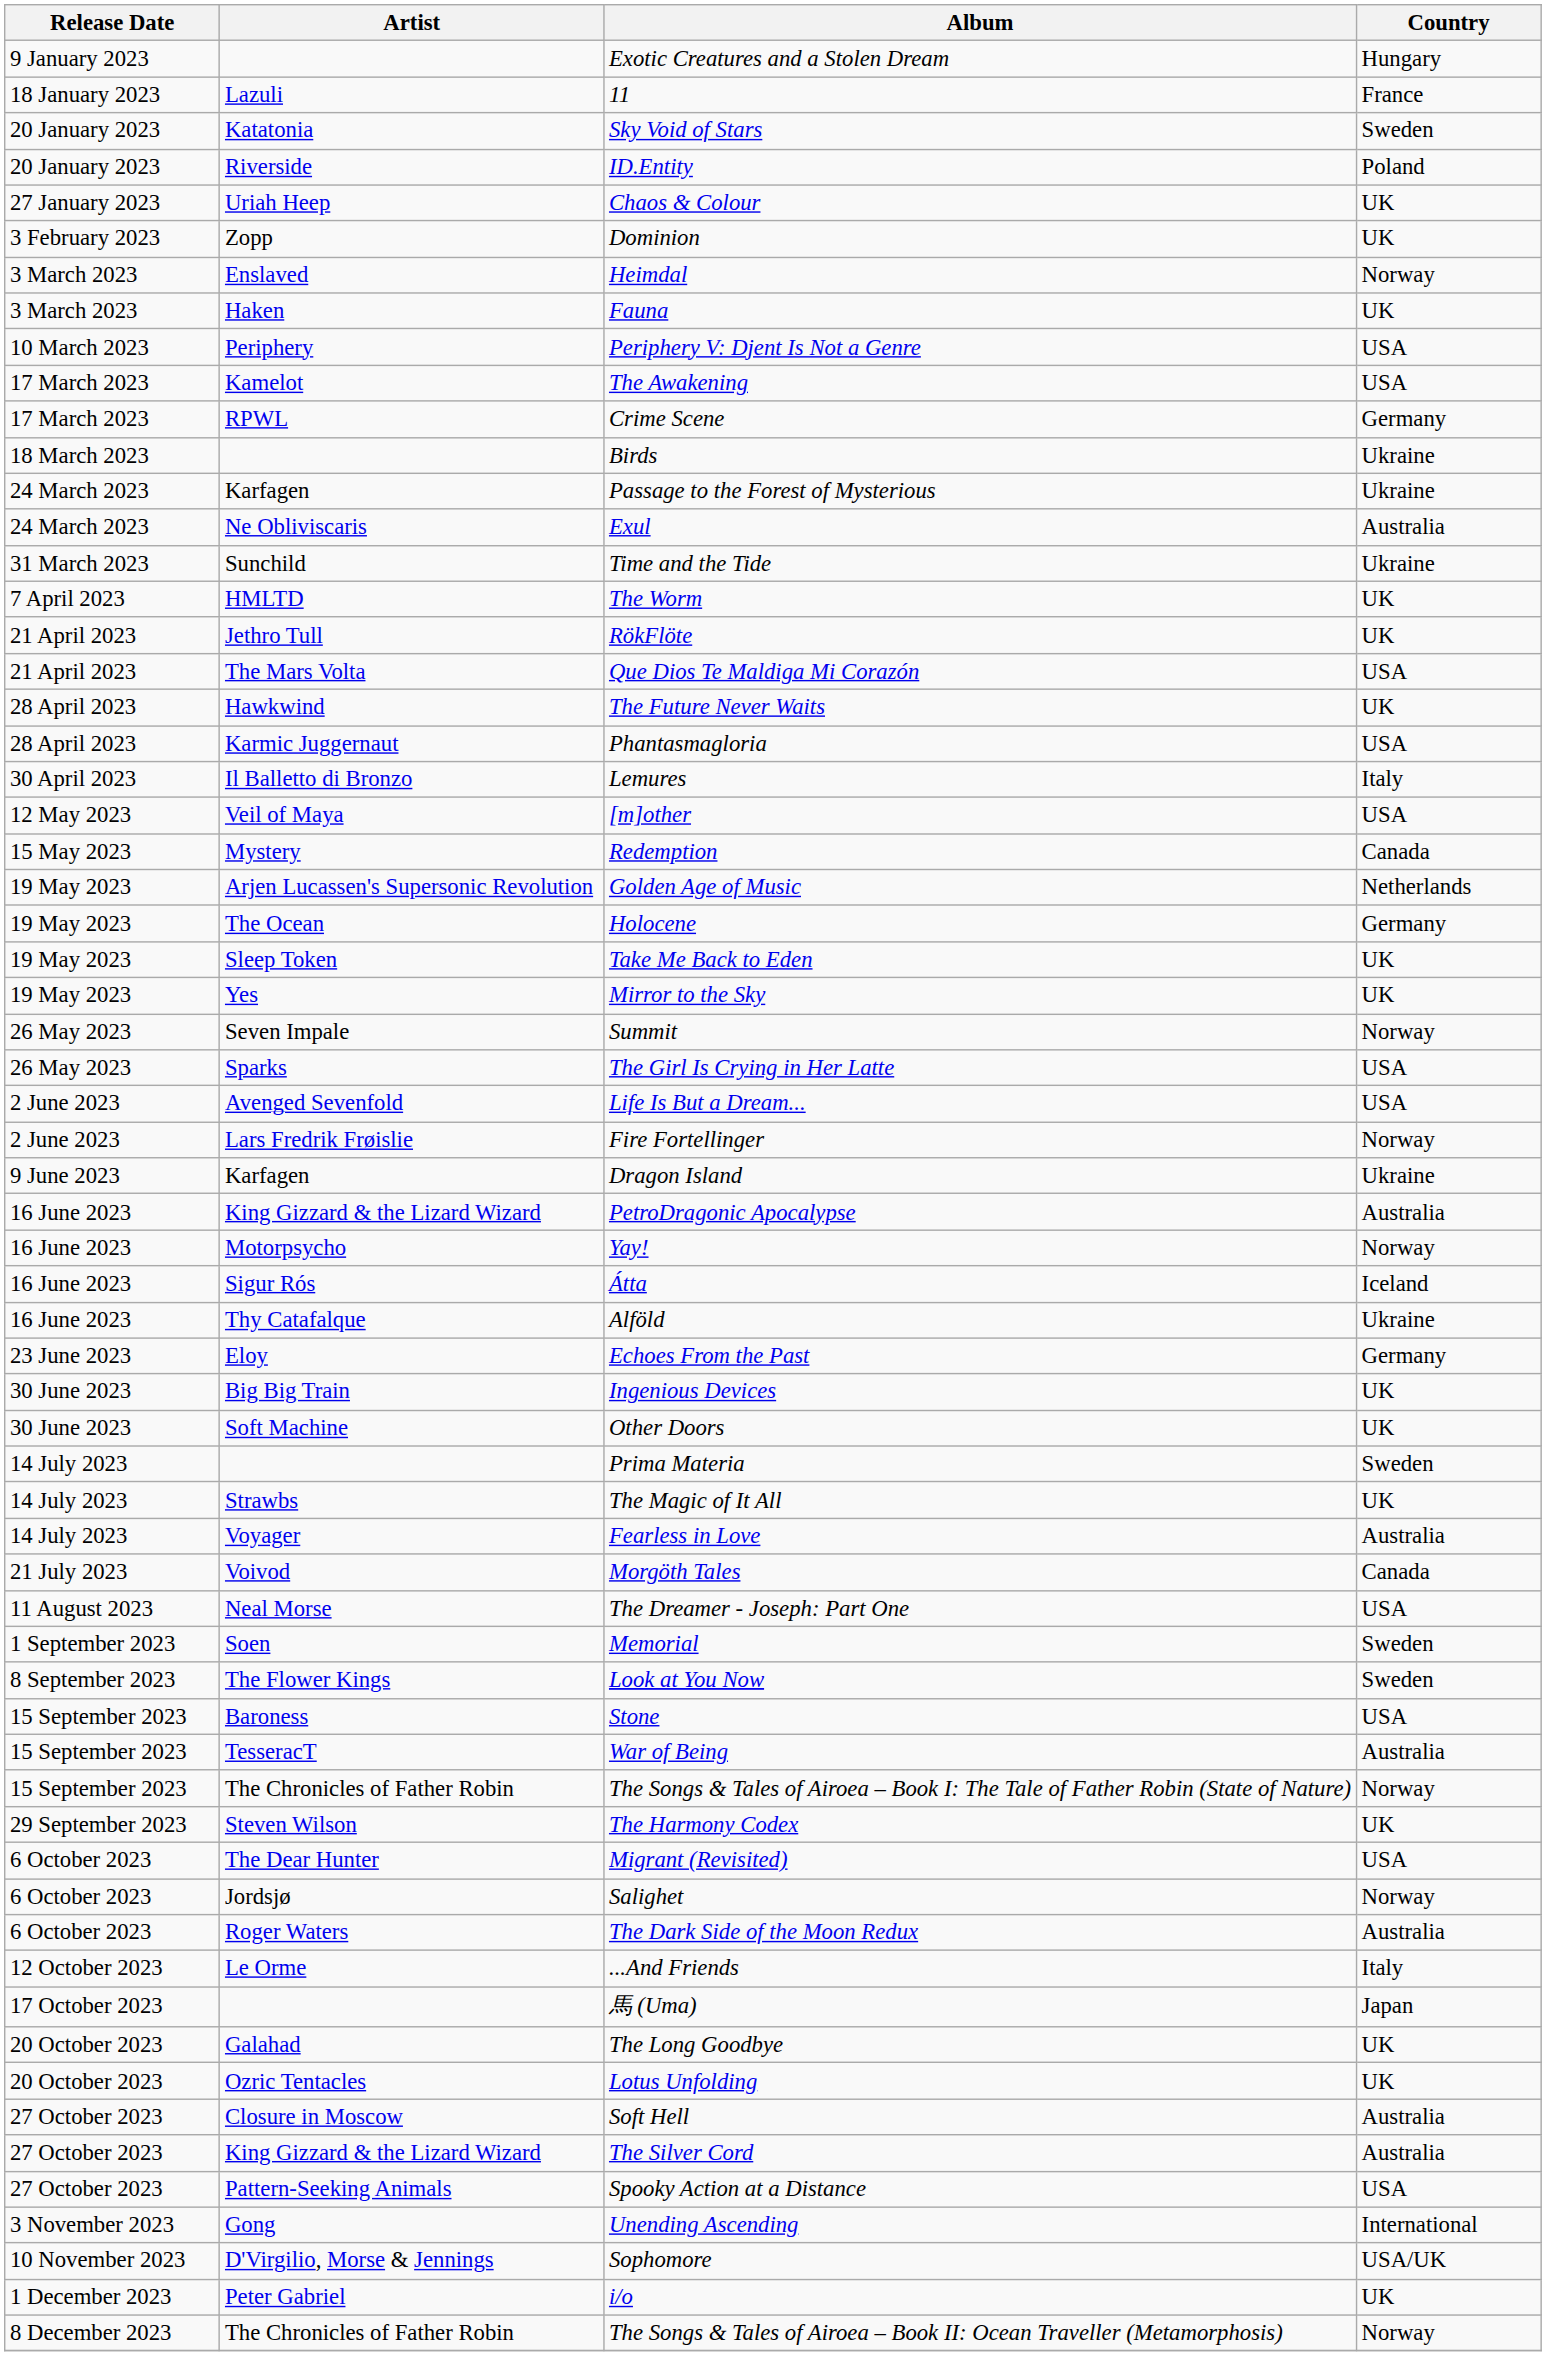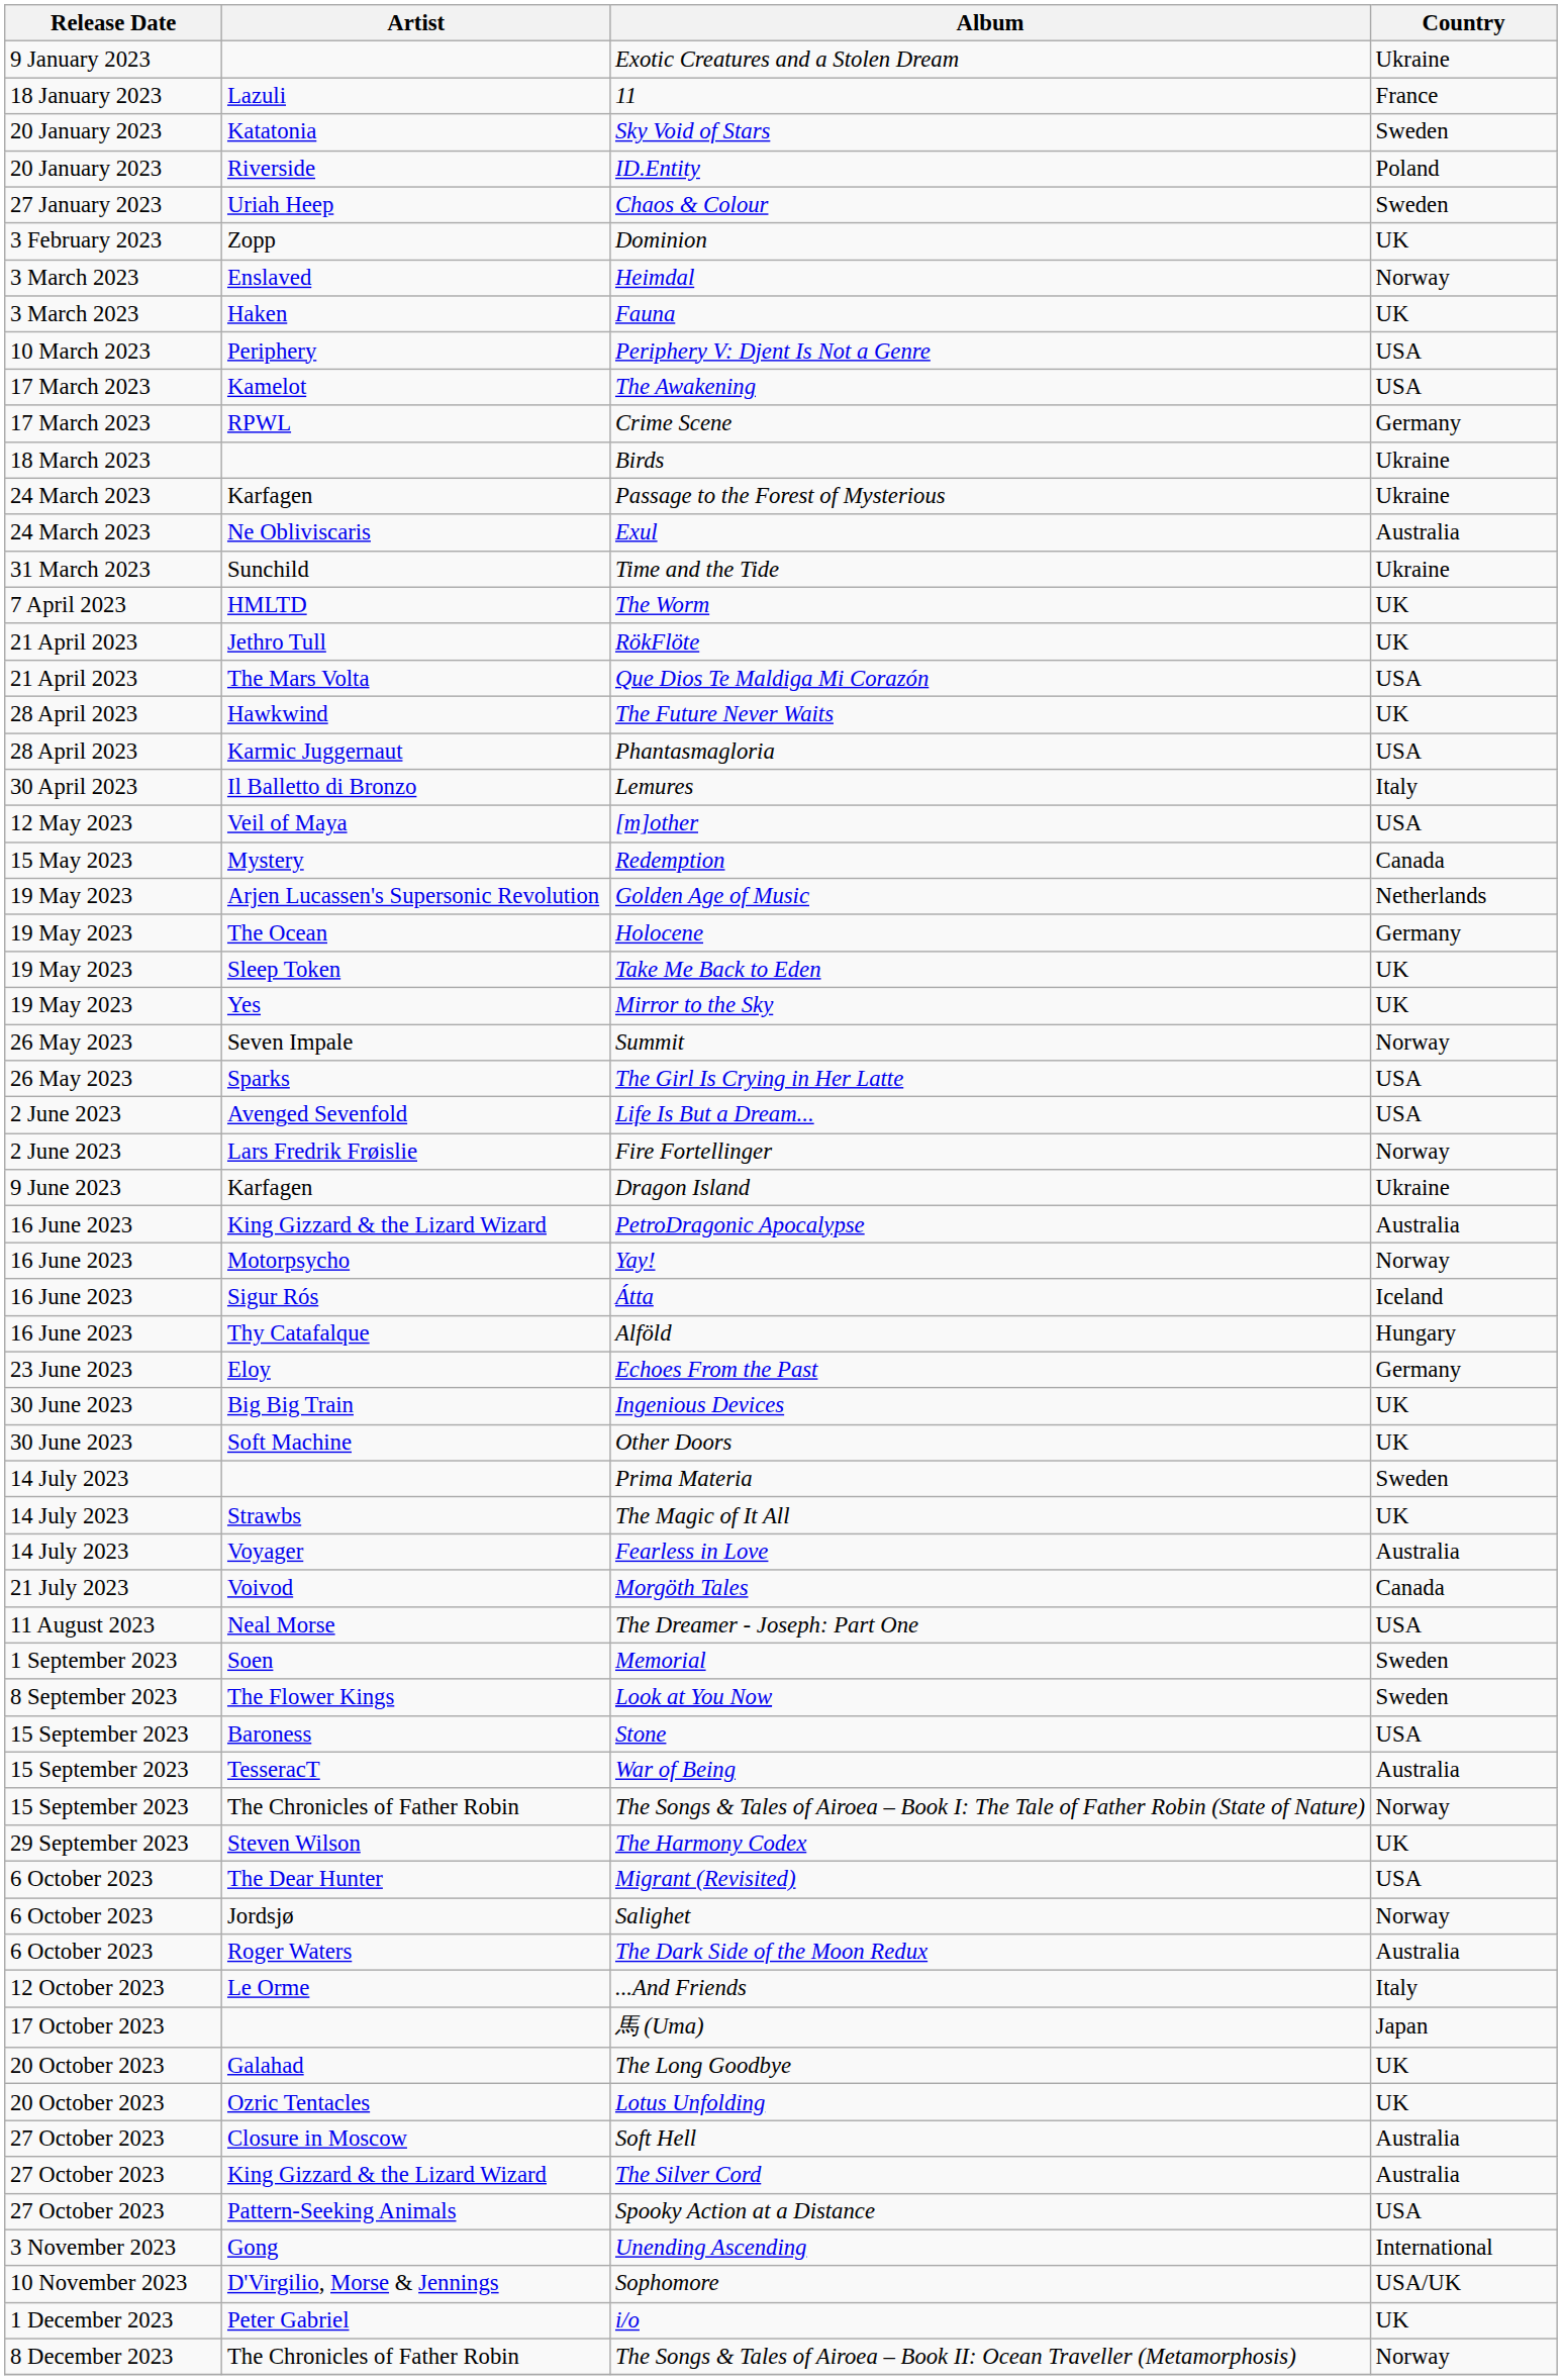Exotic Creatures and a Stolen Dream | Country: Hungary -> Ukraine
Chaos & Colour | Country: UK -> Sweden
Alföld | Country: Ukraine -> Hungary
